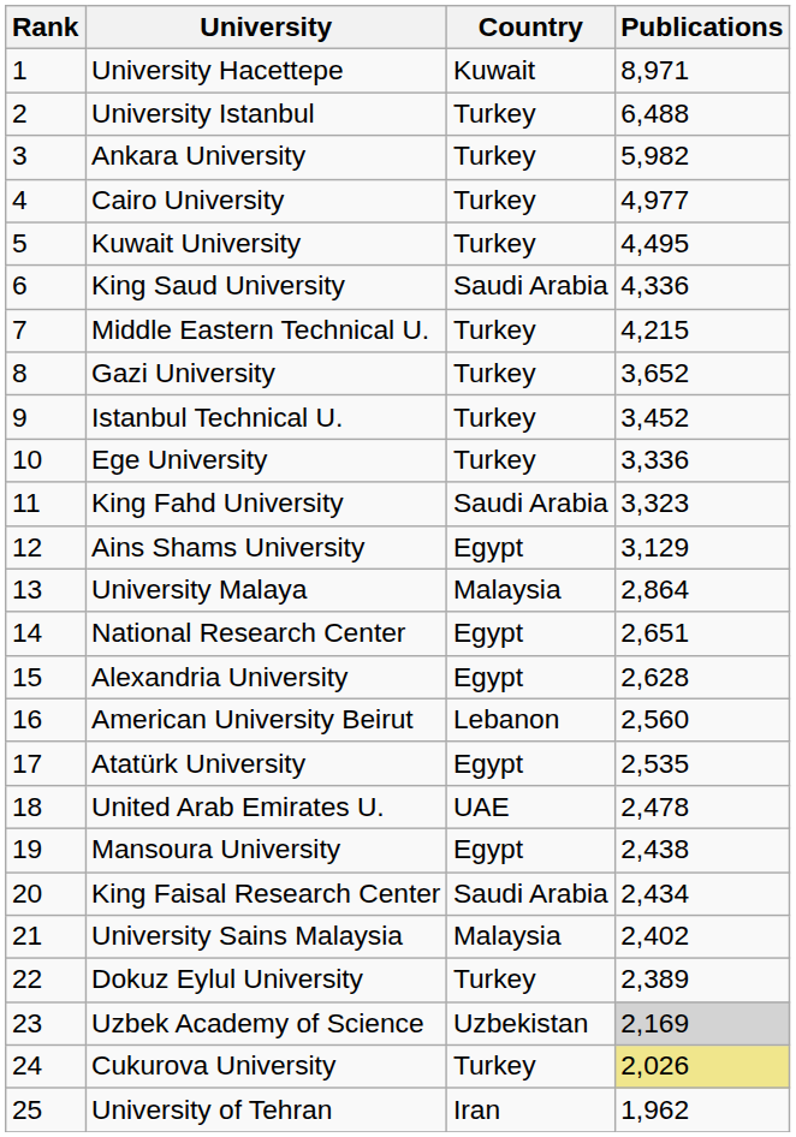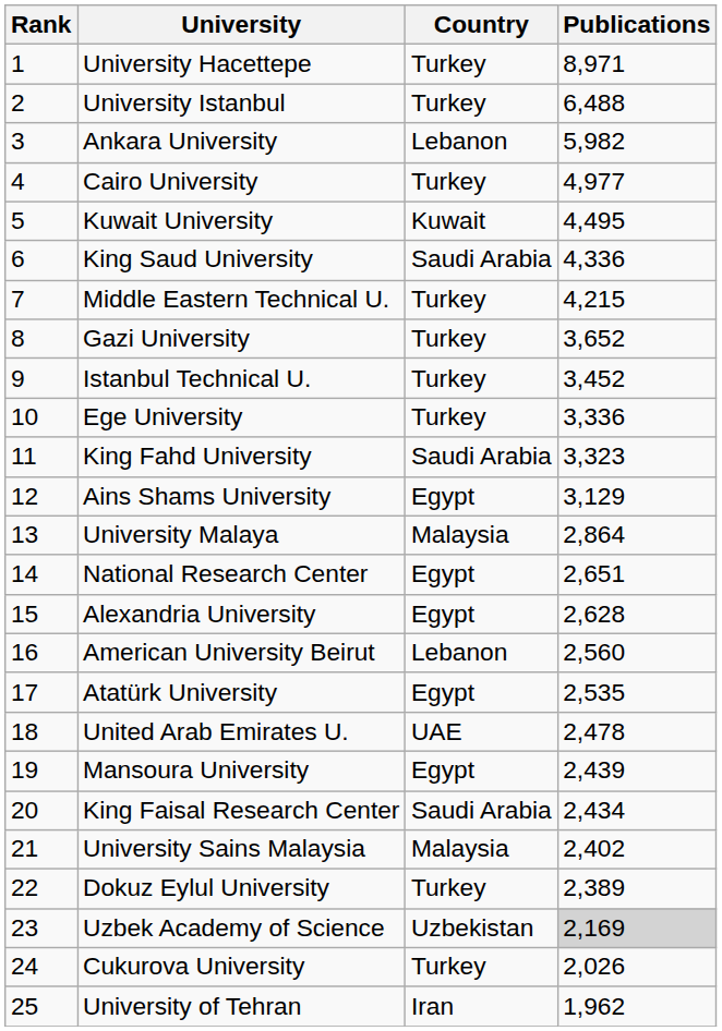University Hacettepe | Country: Kuwait -> Turkey
Ankara University | Country: Turkey -> Lebanon
Kuwait University | Country: Turkey -> Kuwait
Mansoura University | Publications: 2,438 -> 2,439
Cukurova University | Publications: khaki background -> no background
